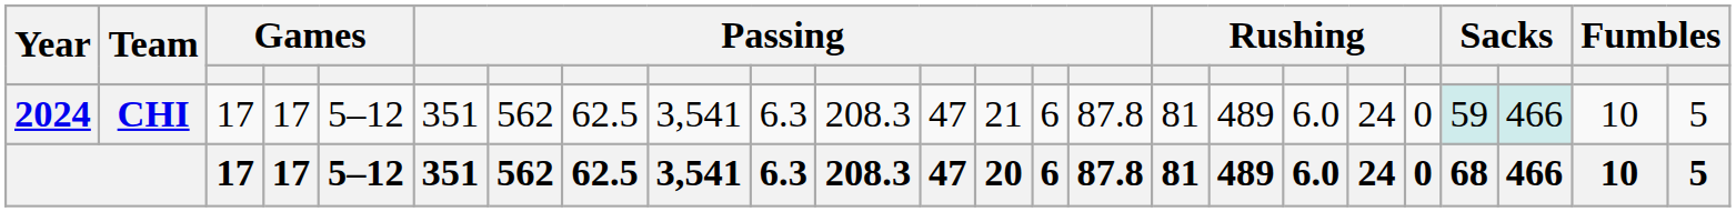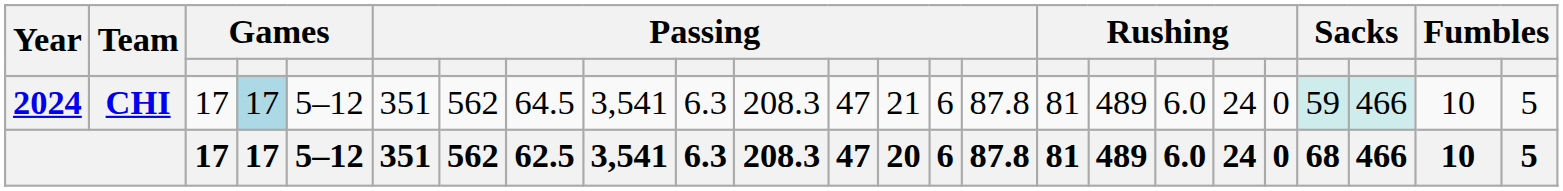CHI | column 4: no background -> lightblue background
CHI | column 8: 62.5 -> 64.5
